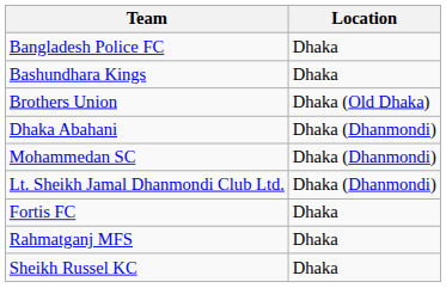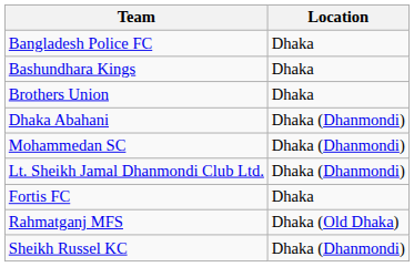Brothers Union | Location: Dhaka (Old Dhaka) -> Dhaka
Rahmatganj MFS | Location: Dhaka -> Dhaka (Old Dhaka)
Sheikh Russel KC | Location: Dhaka -> Dhaka (Dhanmondi)
